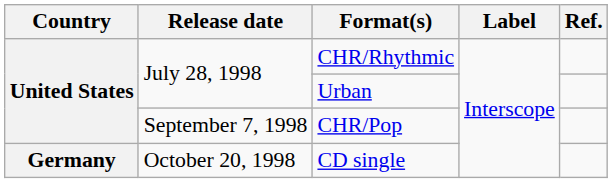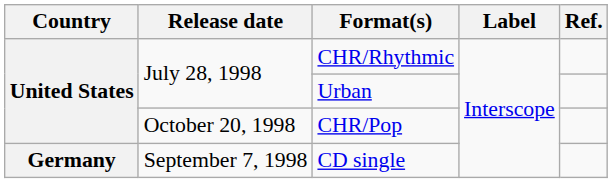CHR/Pop | Release date: September 7, 1998 -> October 20, 1998
CD single | Release date: October 20, 1998 -> September 7, 1998
